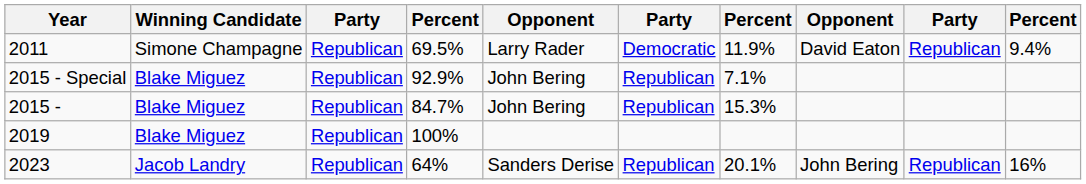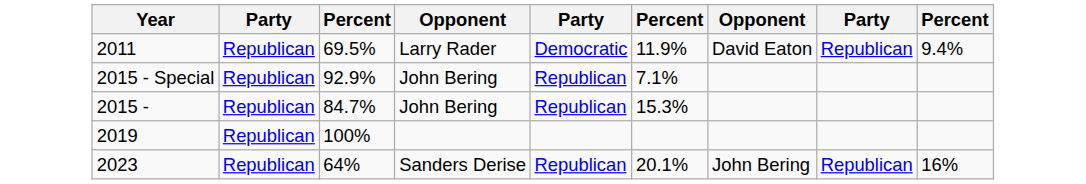- column: Winning Candidate | Simone Champagne | Blake Miguez | Blake Miguez | Blake Miguez | Jacob Landry
